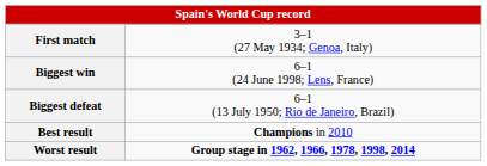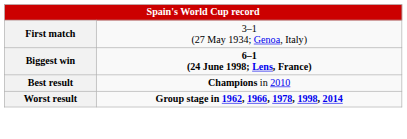Biggest win | column 2: normal -> bold
- row: Biggest defeat | 6–1 (13 July 1950; Rio de Janeiro, Brazil)
